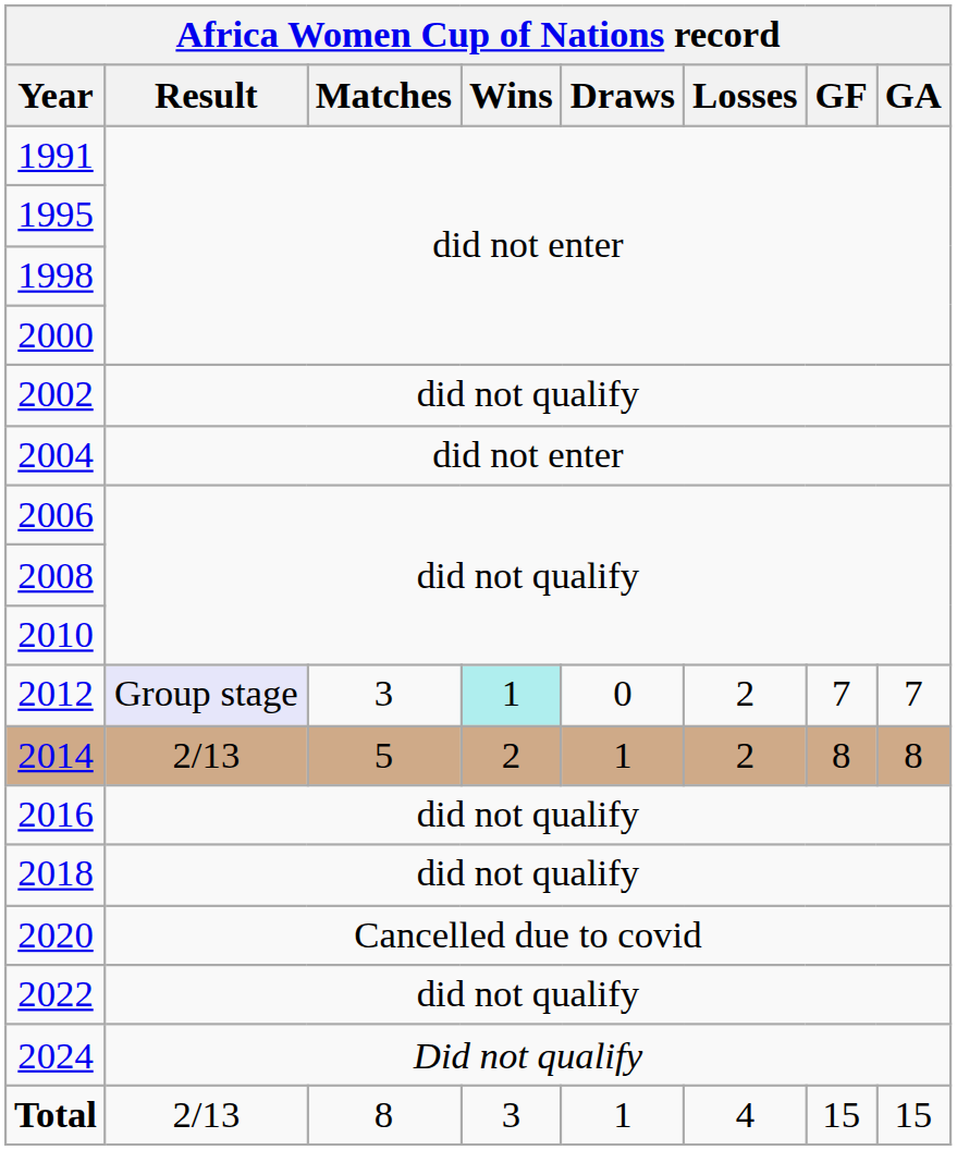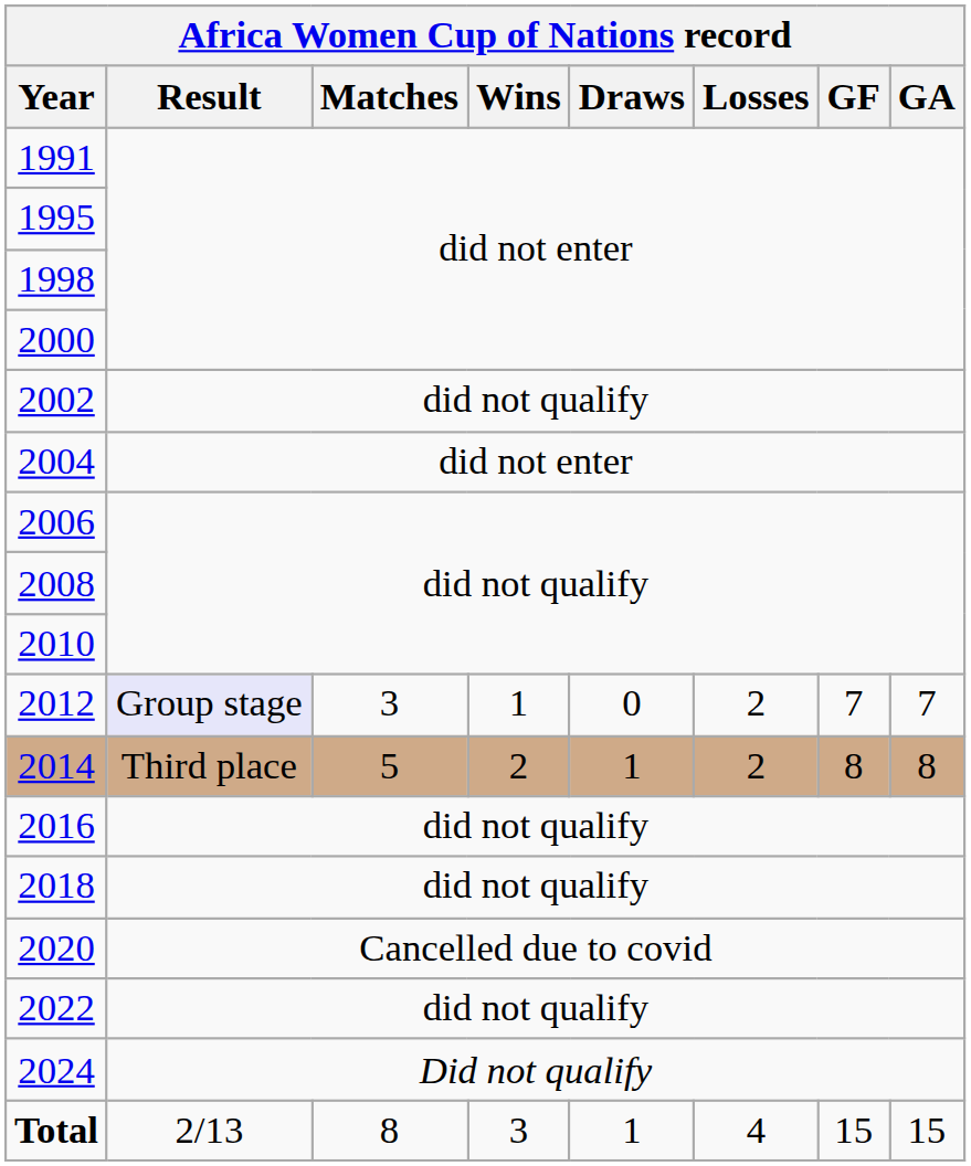2012 | Africa Women Cup of Nations record / Wins: paleturquoise background -> no background
2014 | Africa Women Cup of Nations record / Result: 2/13 -> Third place
